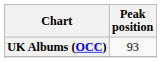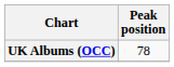UK Albums (OCC) | Peak position: 93 -> 78
